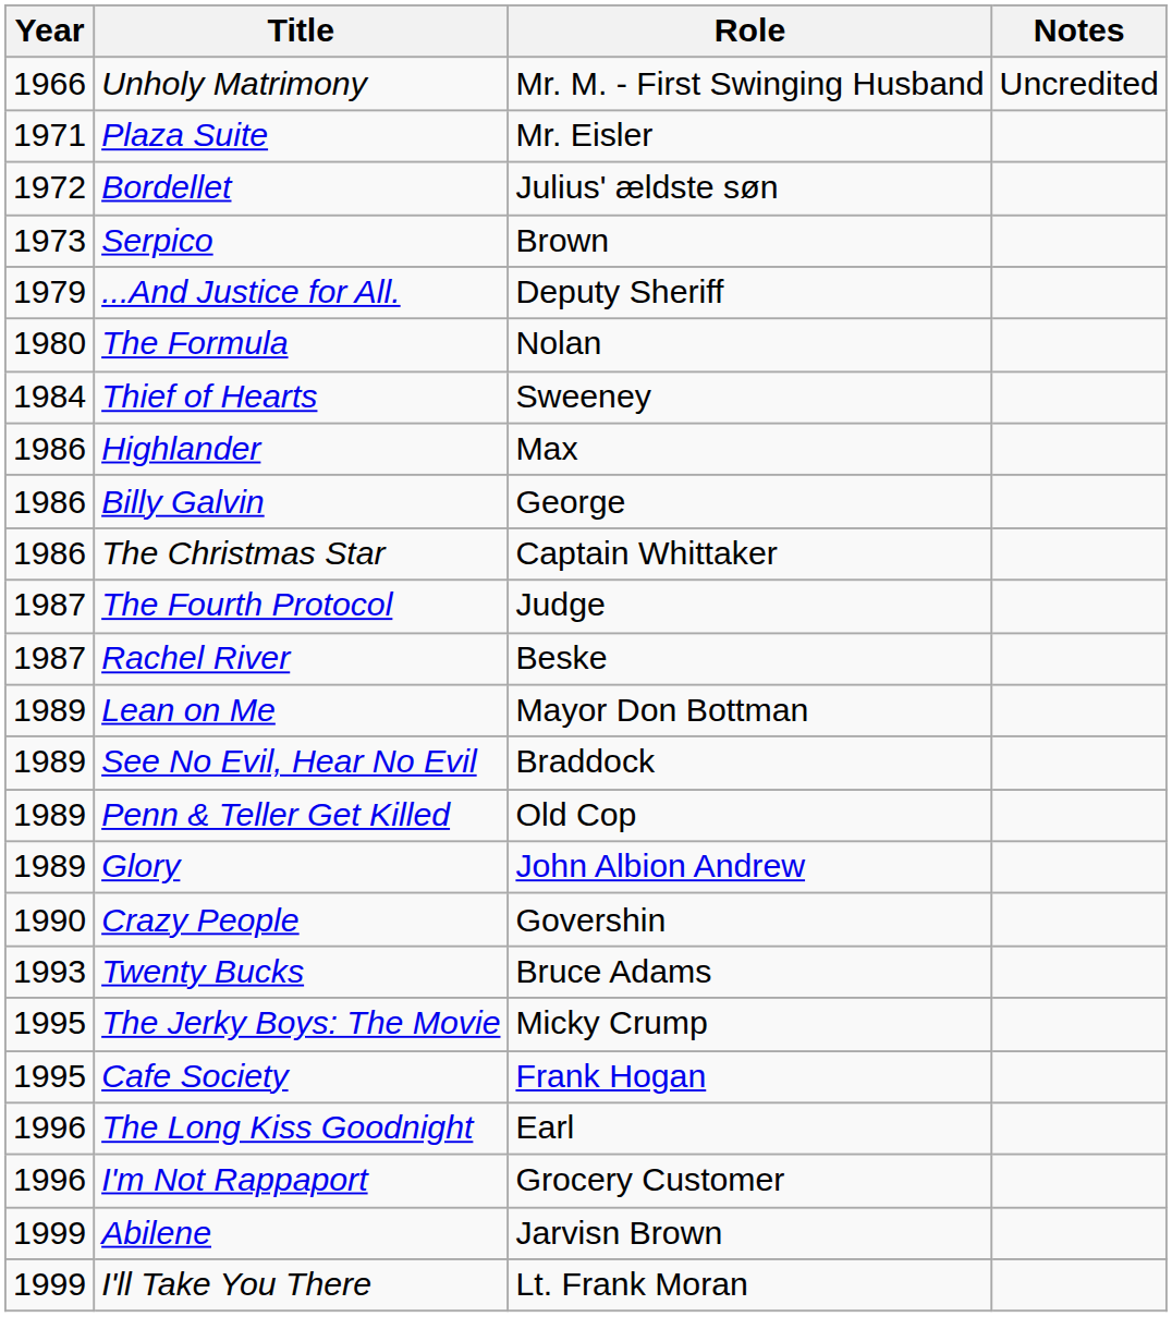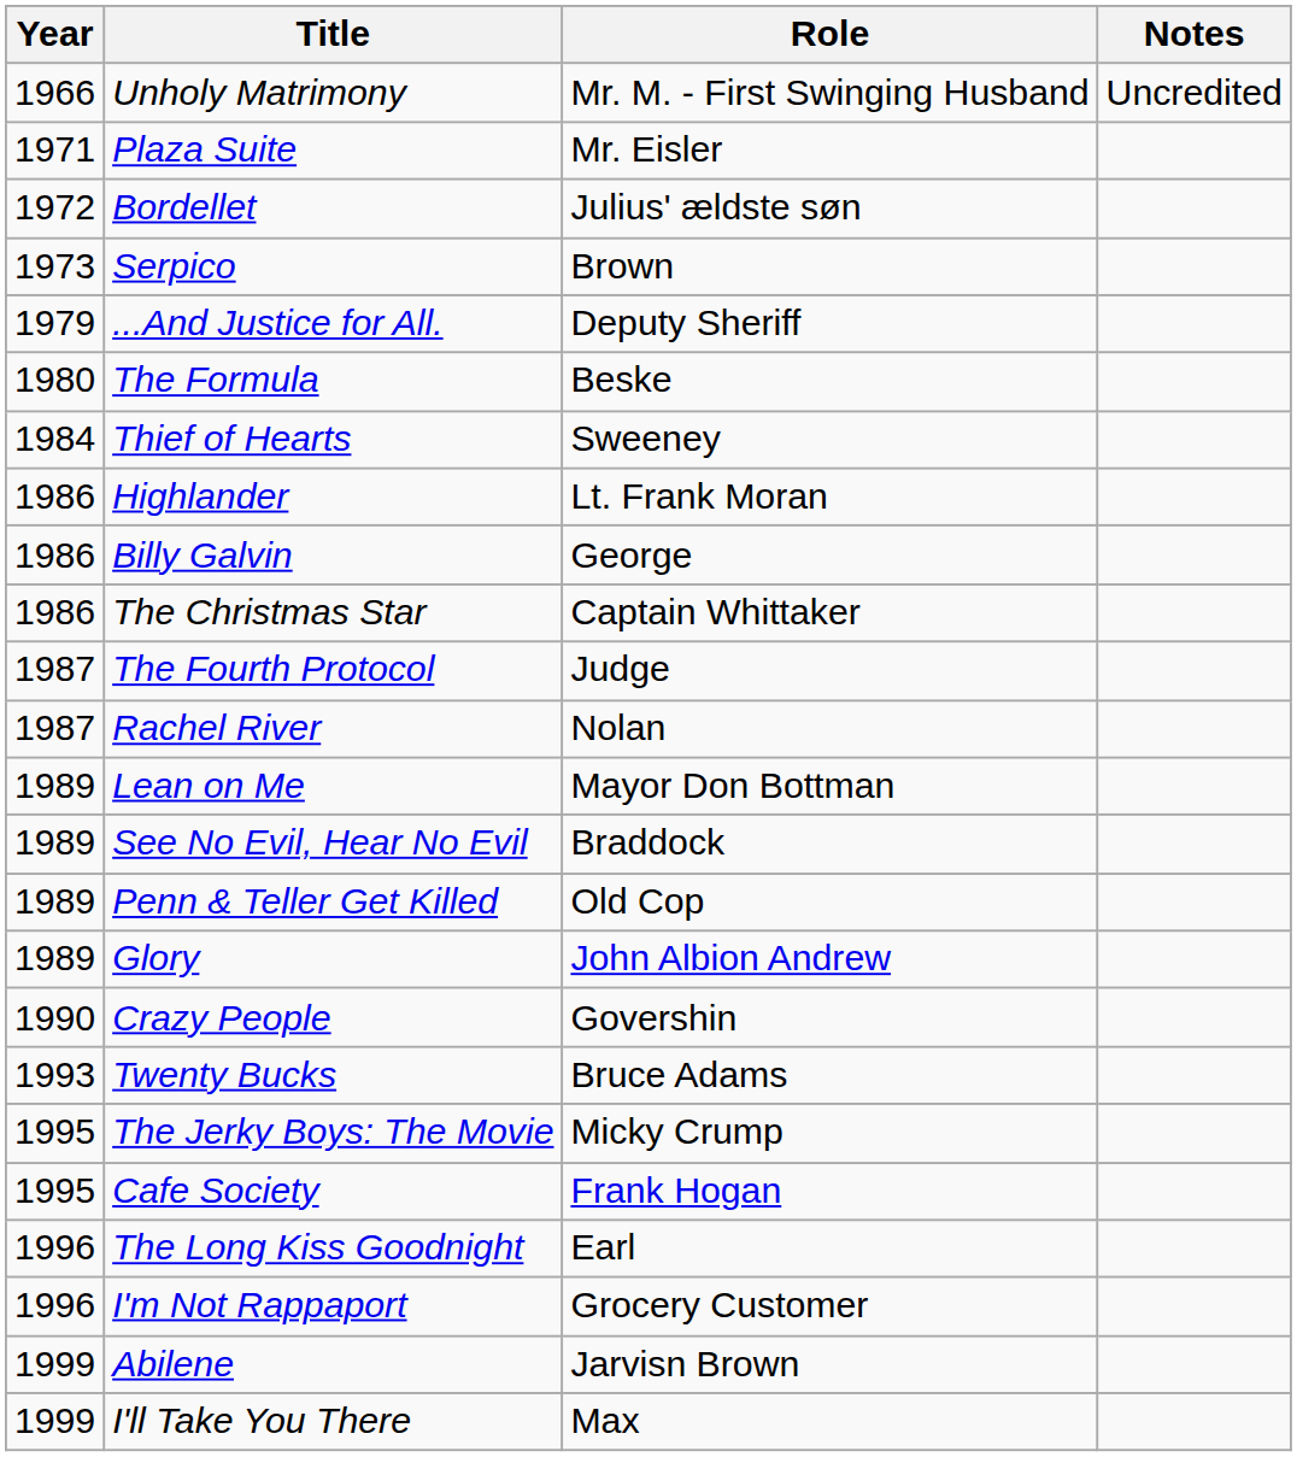The Formula | Role: Nolan -> Beske
Highlander | Role: Max -> Lt. Frank Moran
Rachel River | Role: Beske -> Nolan
I'll Take You There | Role: Lt. Frank Moran -> Max
